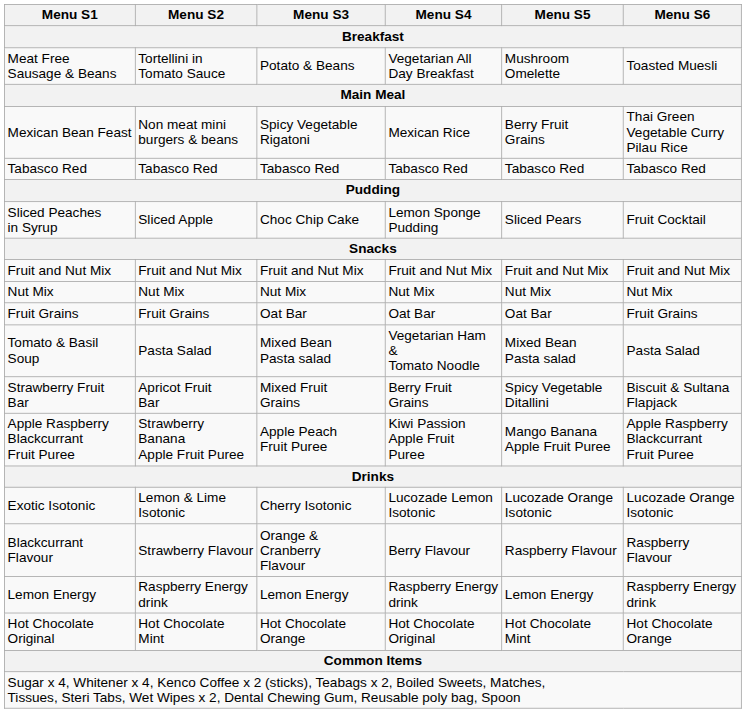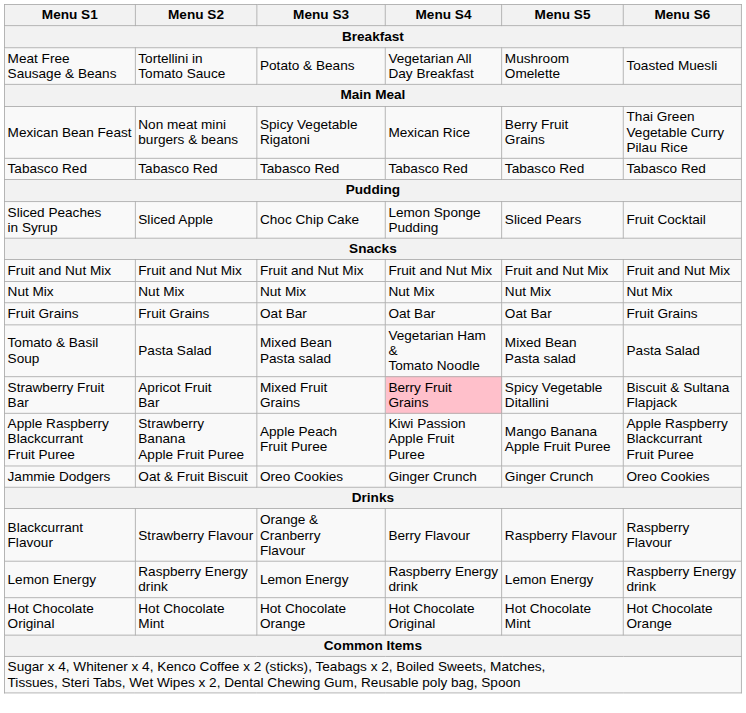Strawberry Fruit Bar | Menu S4: no background -> pink background
+ row: Jammie Dodgers | Oat & Fruit Biscuit | Oreo Cookies | Ginger Crunch | Ginger Crunch | Oreo Cookies
- row: Exotic Isotonic | Lemon & Lime Isotonic | Cherry Isotonic | Lucozade Lemon Isotonic | Lucozade Orange Isotonic | Lucozade Orange Isotonic
